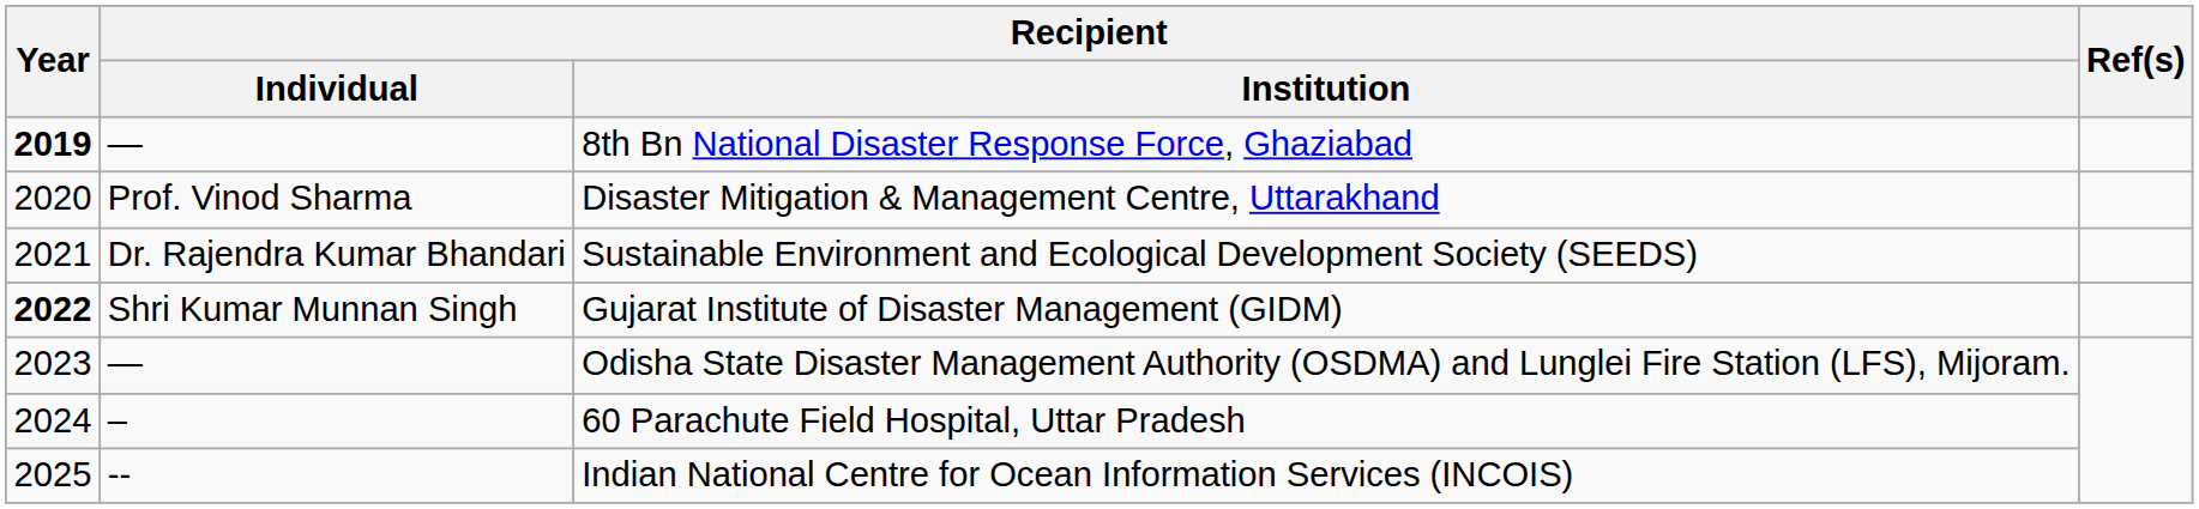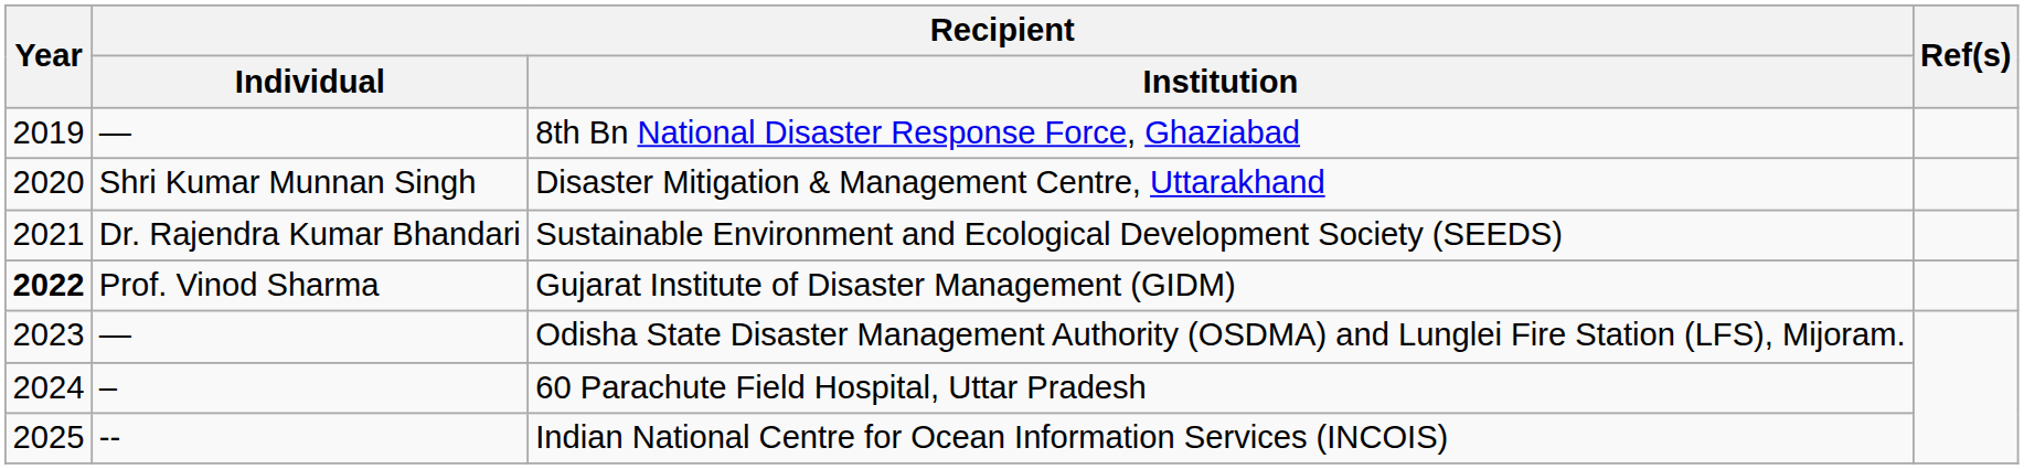8th Bn National Disaster Response Force, Ghaziabad | Year: bold -> normal
Disaster Mitigation & Management Centre, Uttarakhand | Recipient / Individual: Prof. Vinod Sharma -> Shri Kumar Munnan Singh
Gujarat Institute of Disaster Management (GIDM) | Recipient / Individual: Shri Kumar Munnan Singh -> Prof. Vinod Sharma
